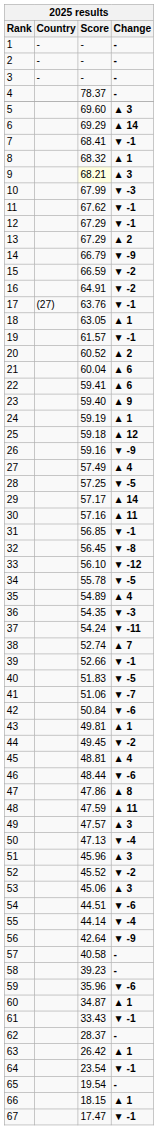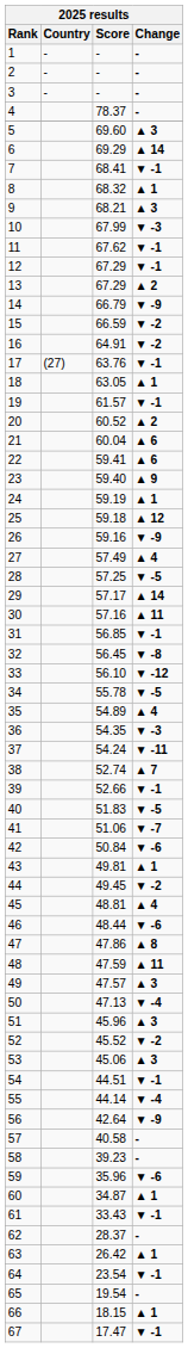9 | Score: lightyellow background -> no background
54 | Change: ▼ -6 -> ▼ -1
